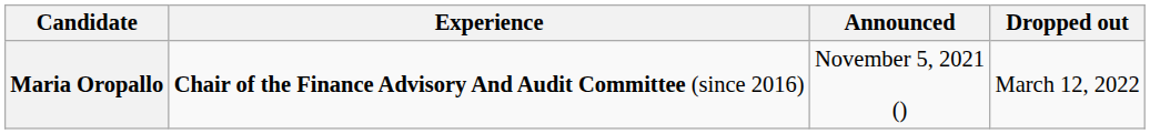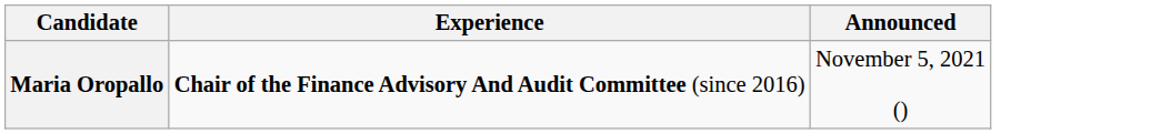- column: Dropped out | March 12, 2022
